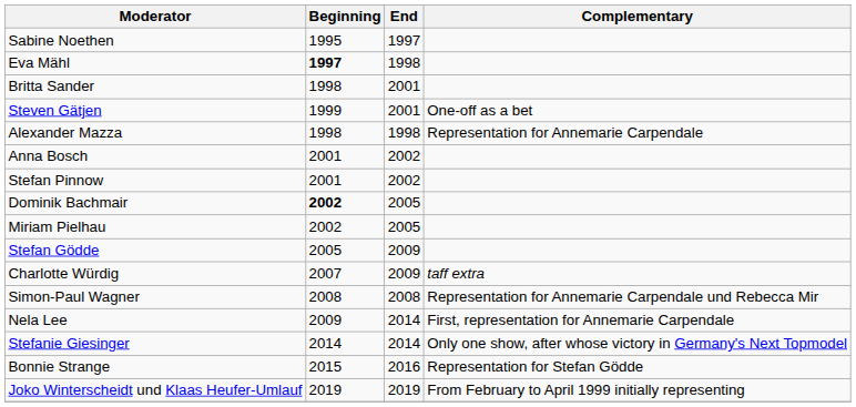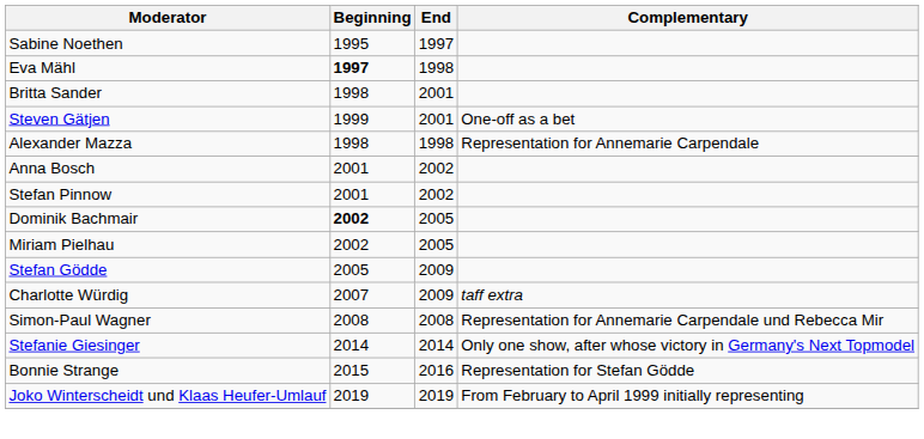- row: Nela Lee | 2009 | 2014 | First, representation for Annemarie Carpendale
